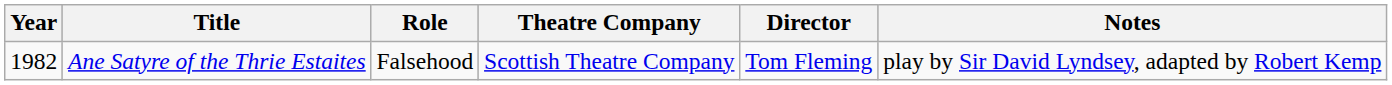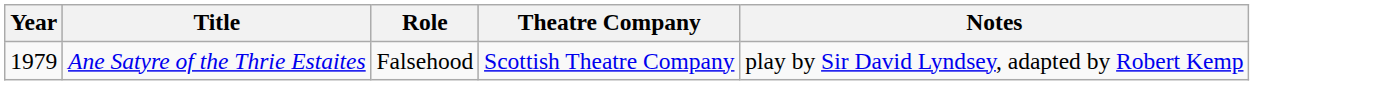- column: Director | Tom Fleming
Ane Satyre of the Thrie Estaites | Year: 1982 -> 1979
